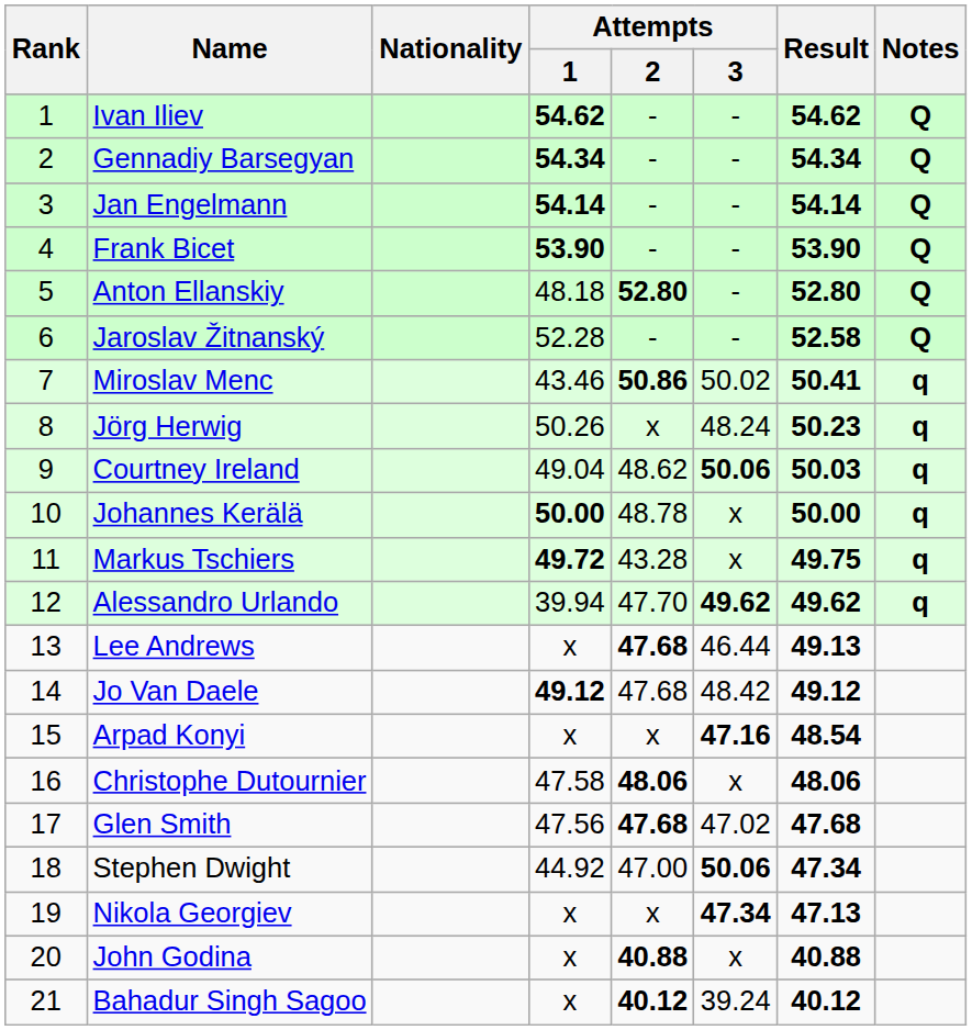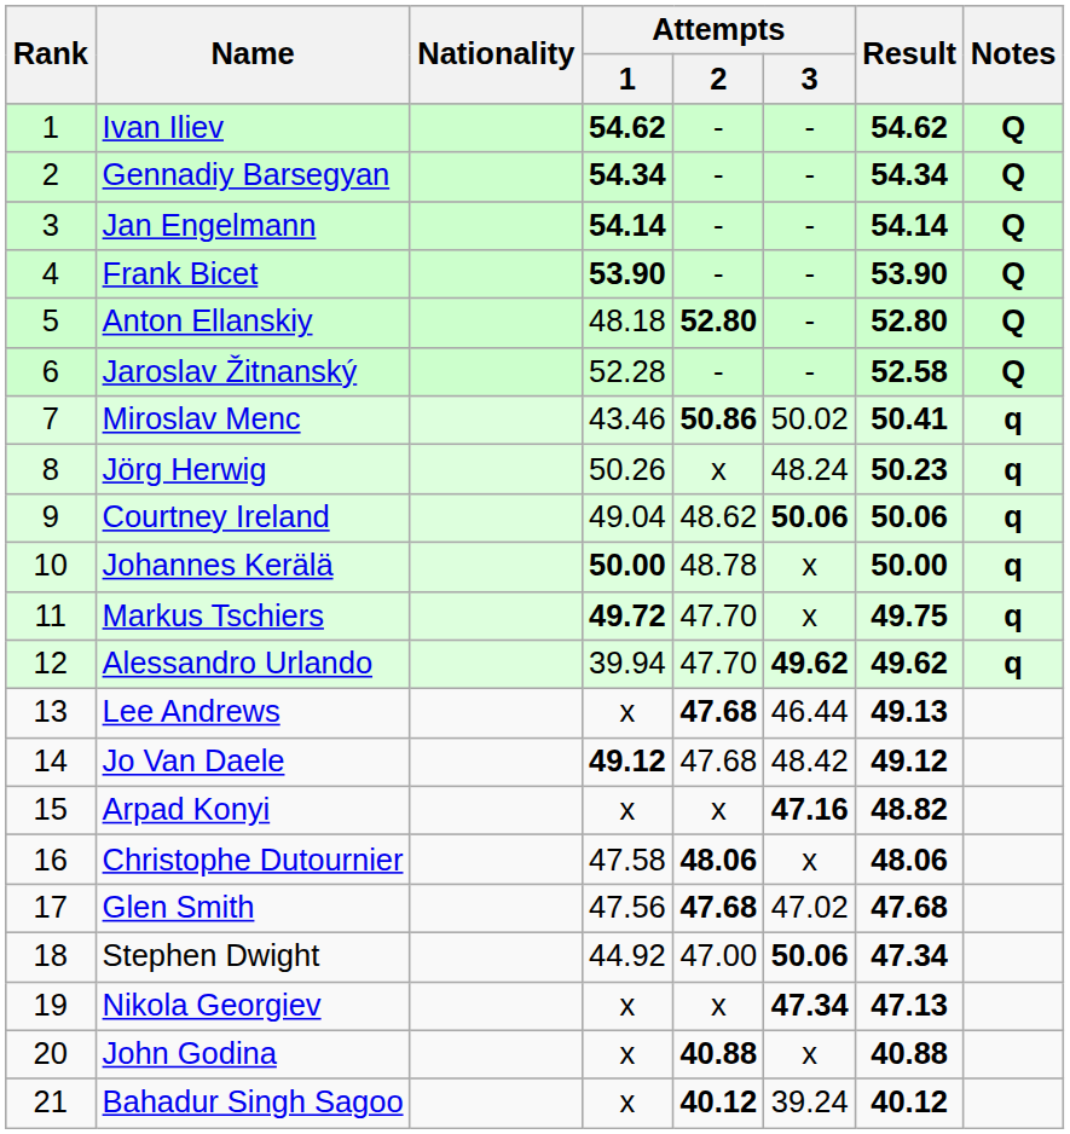Courtney Ireland | Result: 50.03 -> 50.06
Markus Tschiers | Attempts / 2: 43.28 -> 47.70
Arpad Konyi | Result: 48.54 -> 48.82
